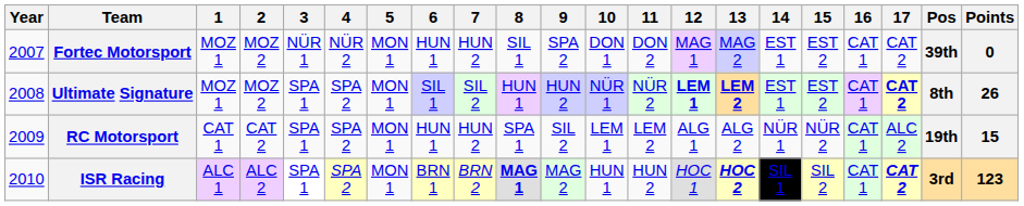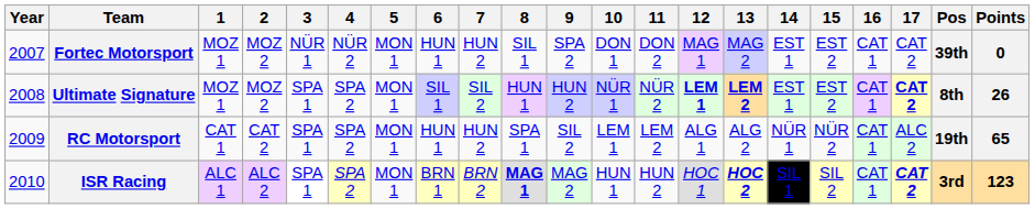RC Motorsport | Points: 15 -> 65
